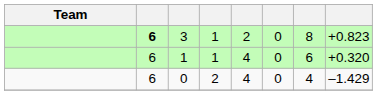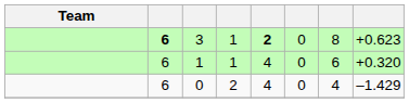3 | column 5: normal -> bold
3 | column 8: +0.823 -> +0.623
